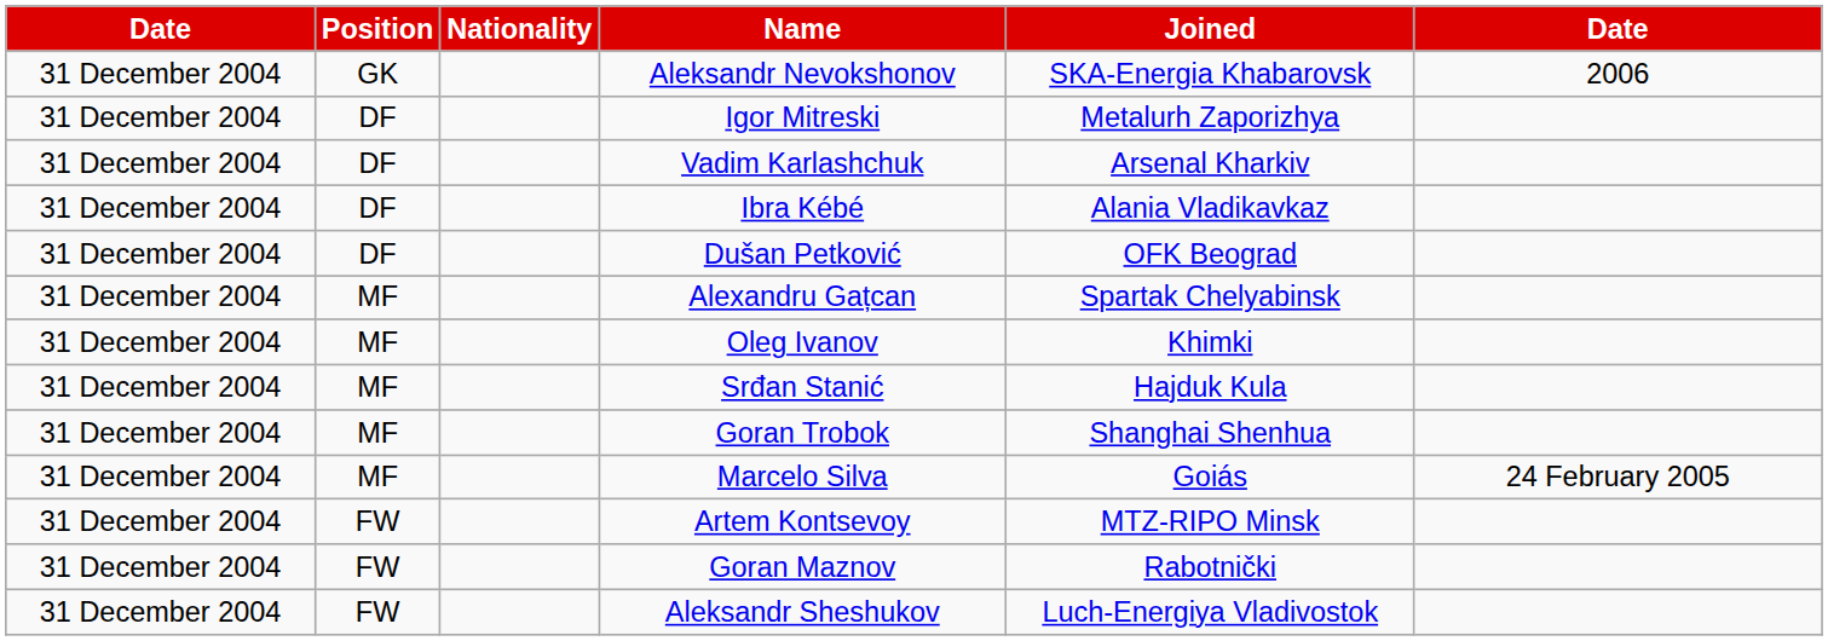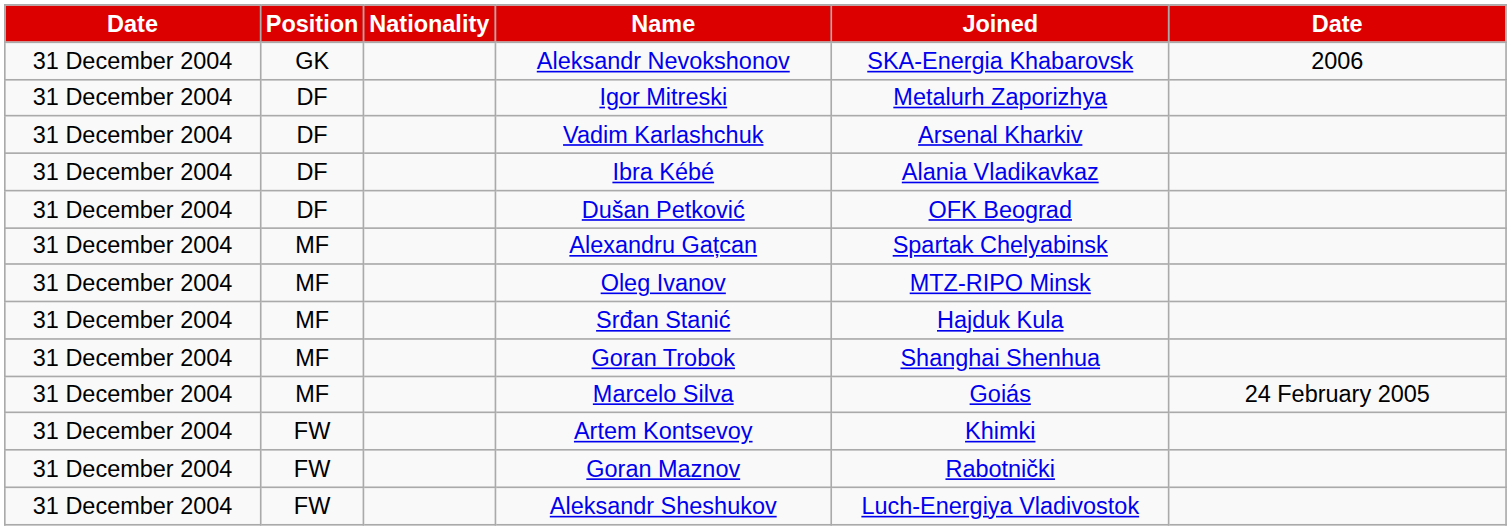Oleg Ivanov | Joined: Khimki -> MTZ-RIPO Minsk
Artem Kontsevoy | Joined: MTZ-RIPO Minsk -> Khimki
